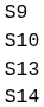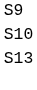- row: S14
